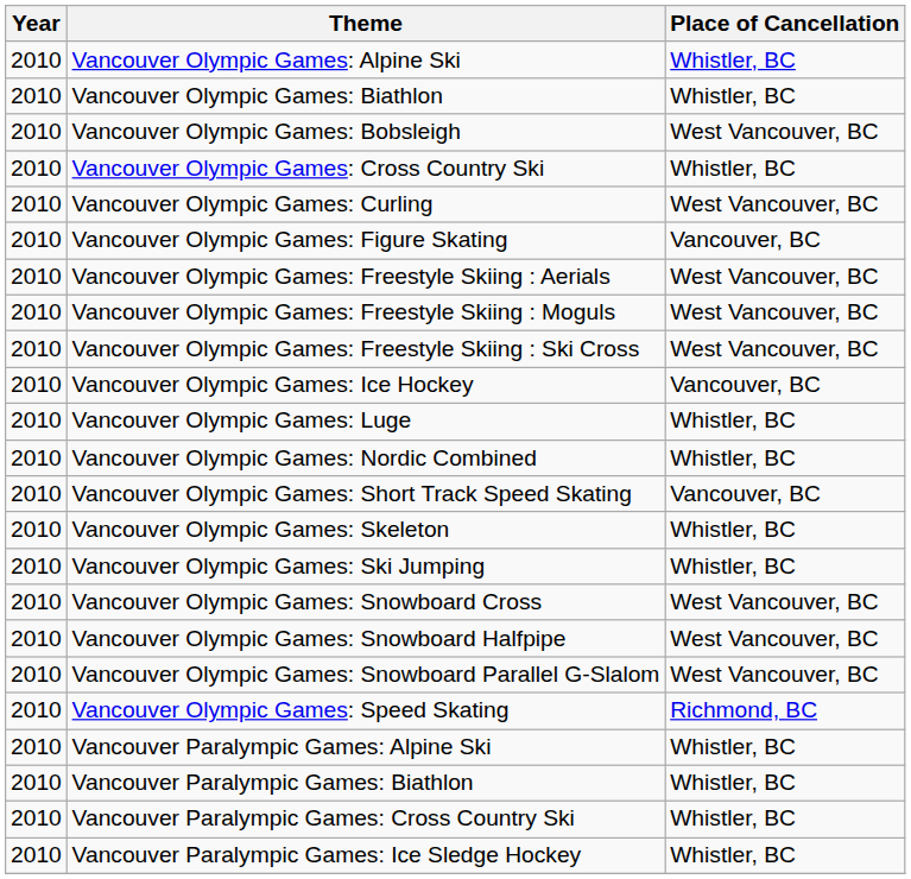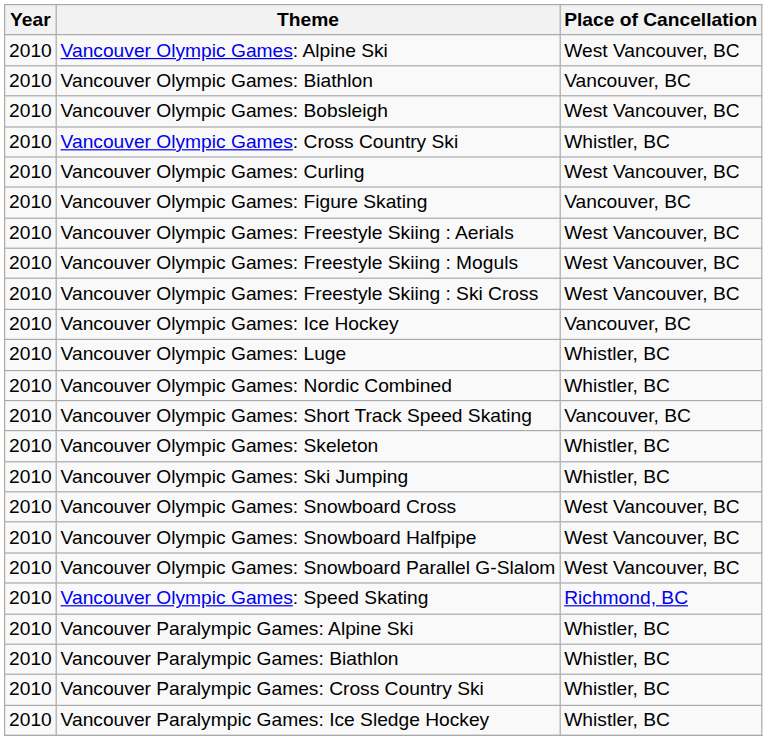Vancouver Olympic Games: Alpine Ski | Place of Cancellation: Whistler, BC -> West Vancouver, BC
Vancouver Olympic Games: Biathlon | Place of Cancellation: Whistler, BC -> Vancouver, BC
